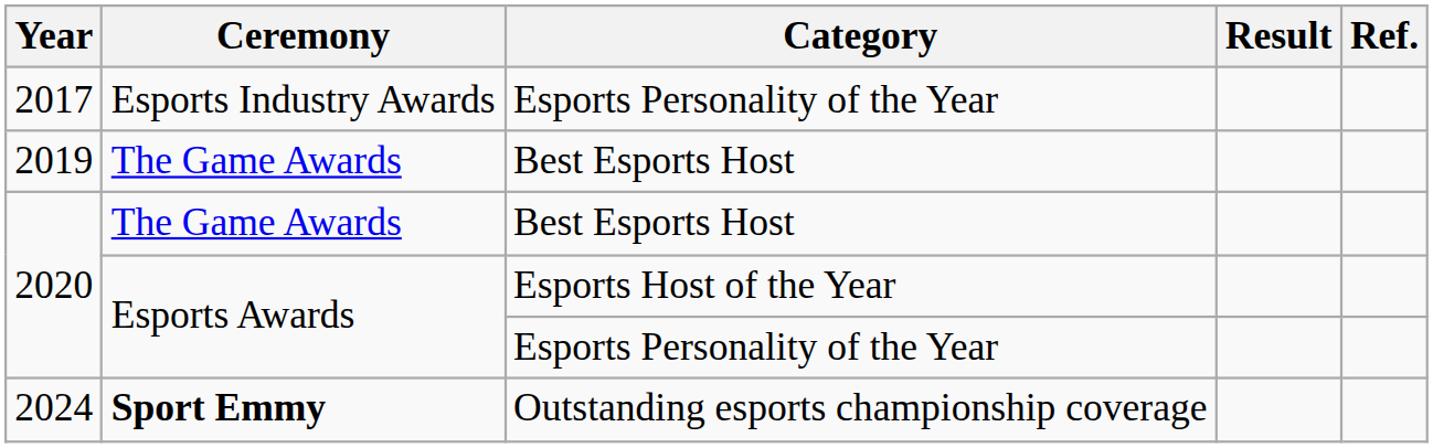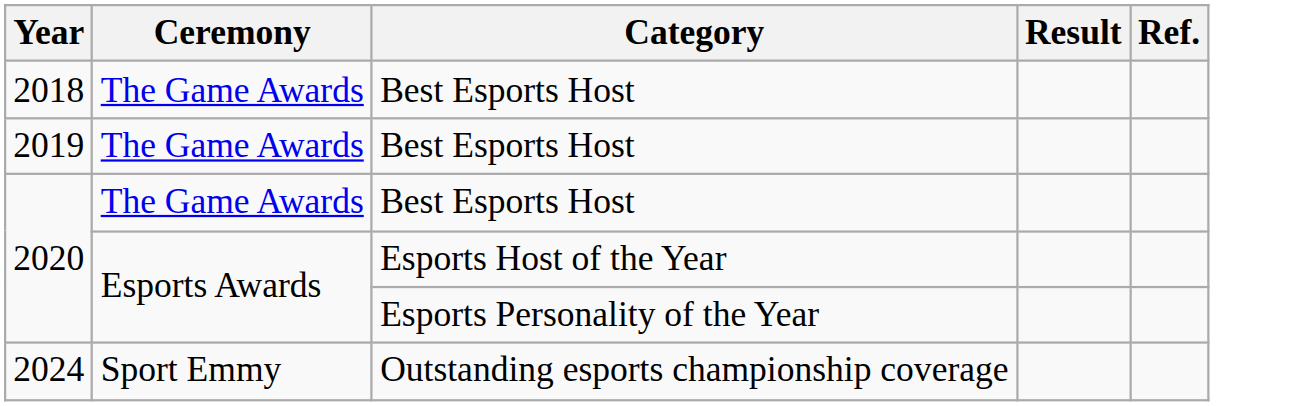- row: 2017 | Esports Industry Awards | Esports Personality of the Year
+ row: 2018 | The Game Awards | Best Esports Host
2024 | Ceremony: bold -> normal
